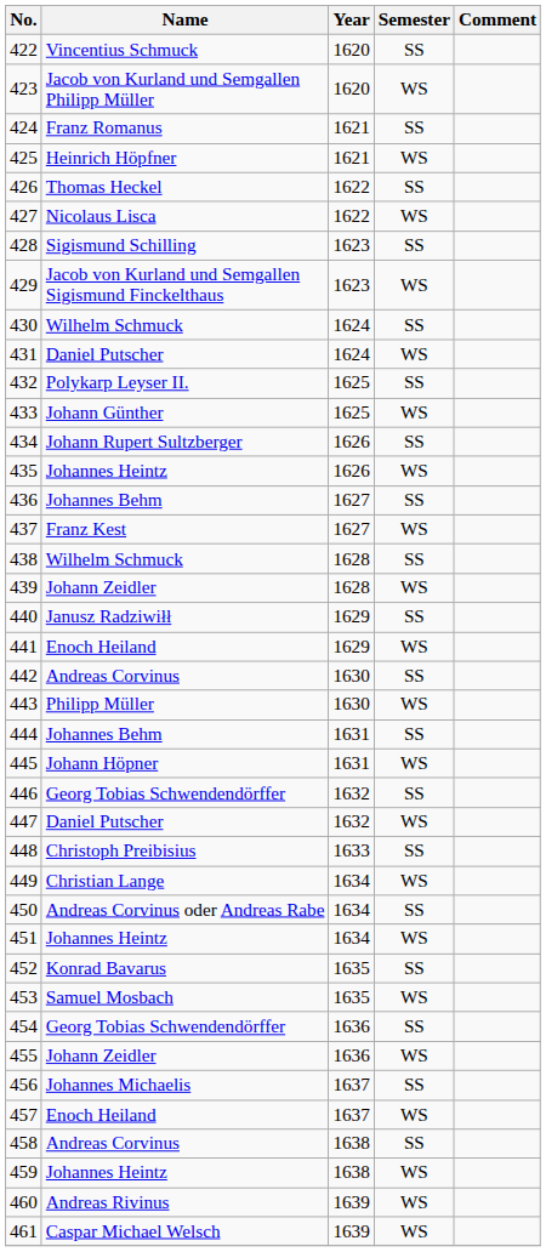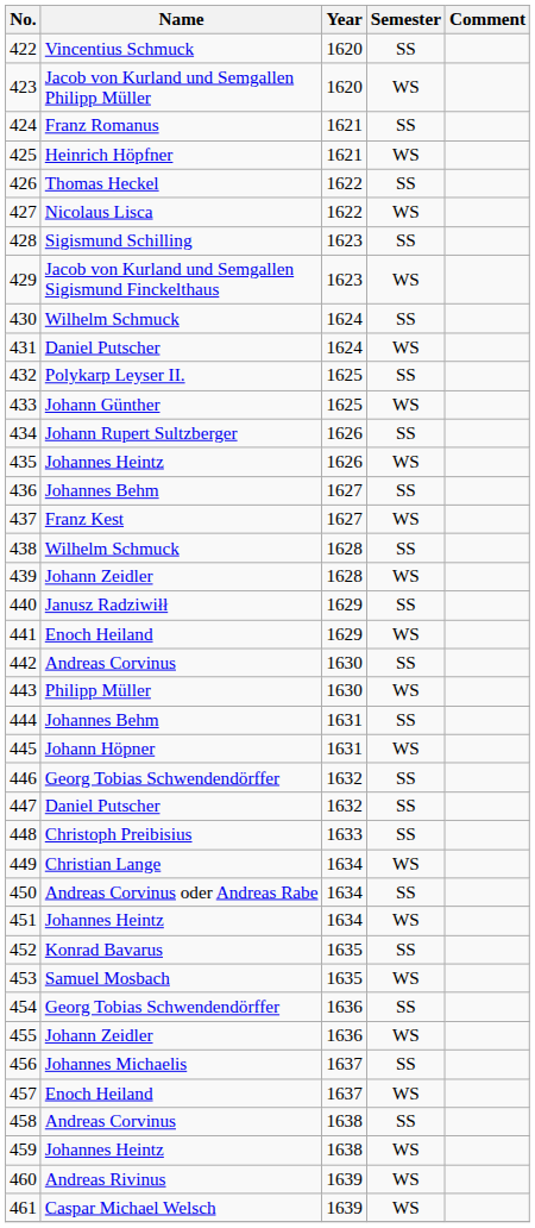447 | Semester: WS -> SS
